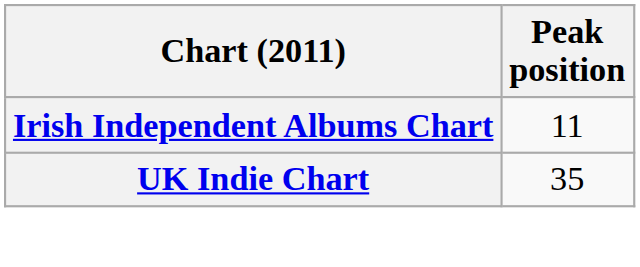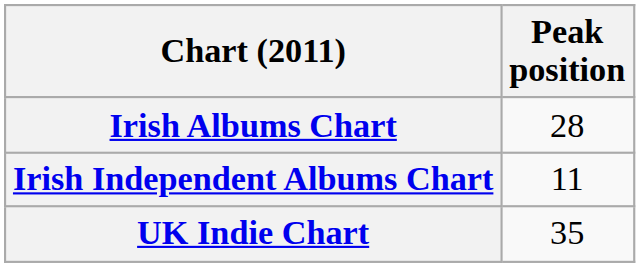+ row: Irish Albums Chart | 28
